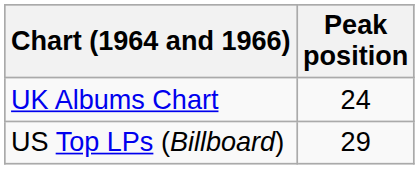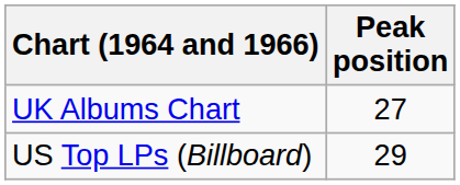UK Albums Chart | Peak position: 24 -> 27
